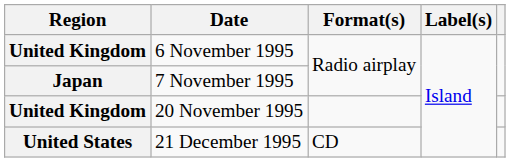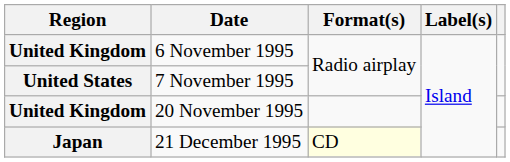7 November 1995 | Region: Japan -> United States
21 December 1995 | Region: United States -> Japan
21 December 1995 | Format(s): no background -> lightyellow background
